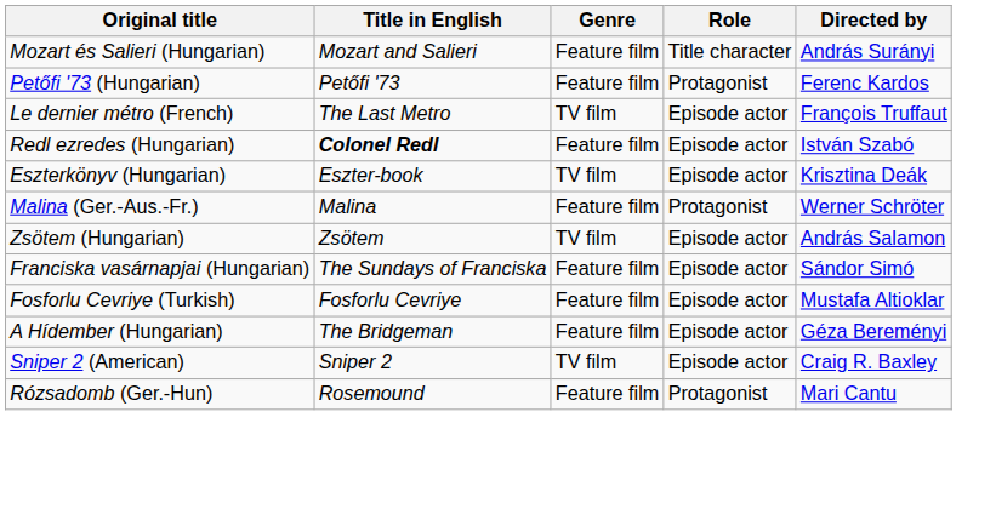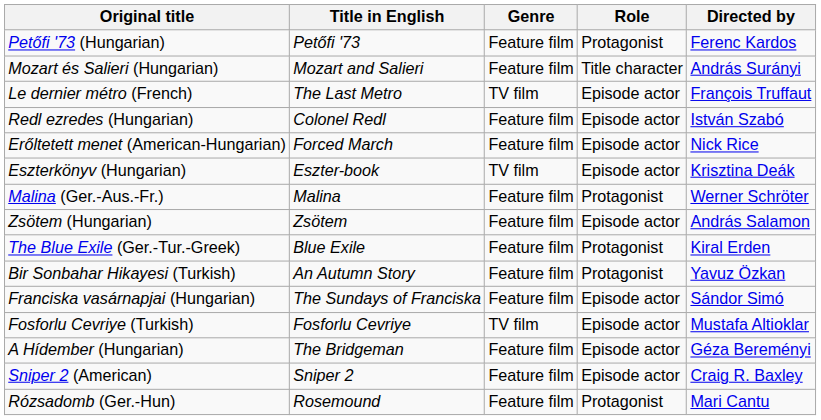rows swapped: Petőfi '73 (Hungarian) <-> Mozart és Salieri (Hungarian)
Redl ezredes (Hungarian) | Title in English: bold -> normal
+ row: Erőltetett menet (American-Hungarian) | Forced March | Feature film | Episode actor | Nick Rice
Zsötem (Hungarian) | Genre: TV film -> Feature film
+ row: The Blue Exile (Ger.-Tur.-Greek) | Blue Exile | Feature film | Protagonist | Kiral Erden
+ row: Bir Sonbahar Hikayesi (Turkish) | An Autumn Story | Feature film | Protagonist | Yavuz Özkan
Fosforlu Cevriye (Turkish) | Genre: Feature film -> TV film
Sniper 2 (American) | Genre: TV film -> Feature film
